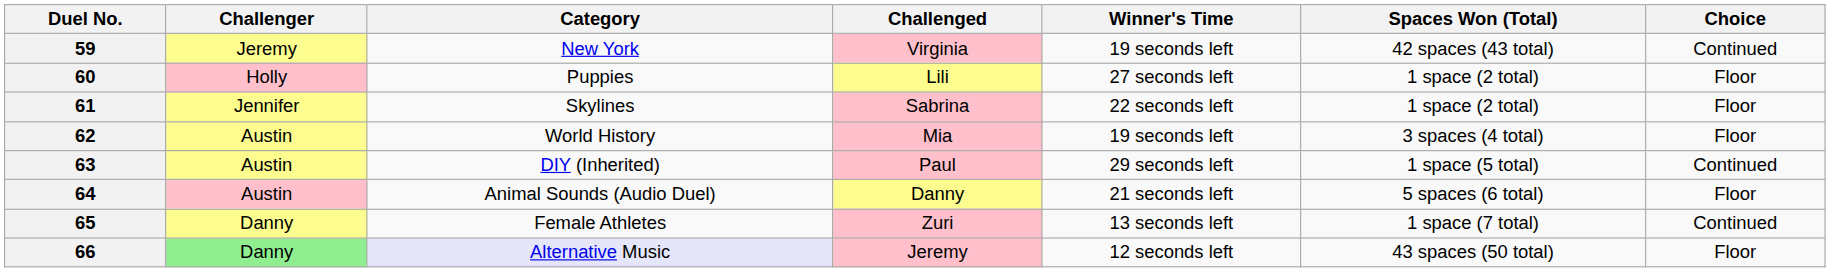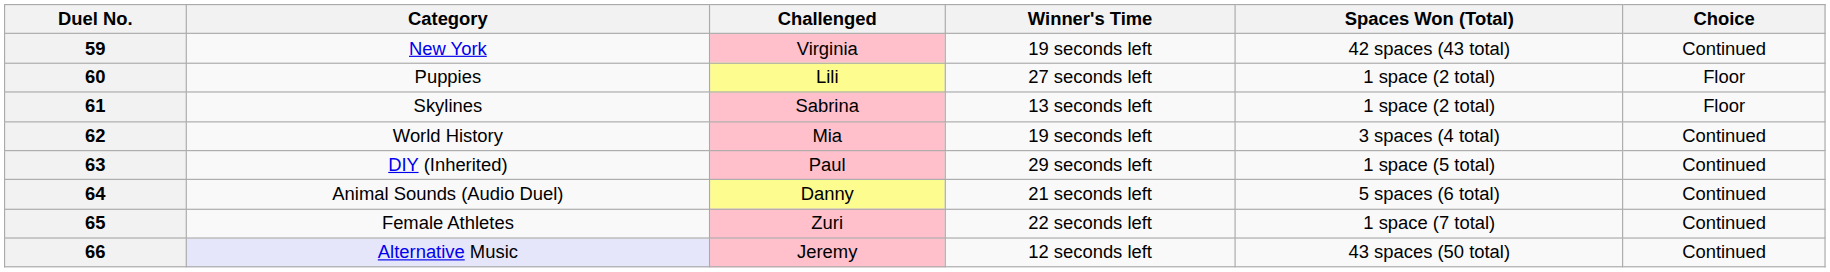- column: Challenger | Jeremy | Holly | Jennifer | Austin | Austin | Austin | Danny | Danny
61 | Winner's Time: 22 seconds left -> 13 seconds left
62 | Choice: Floor -> Continued
64 | Choice: Floor -> Continued
65 | Winner's Time: 13 seconds left -> 22 seconds left
66 | Choice: Floor -> Continued
